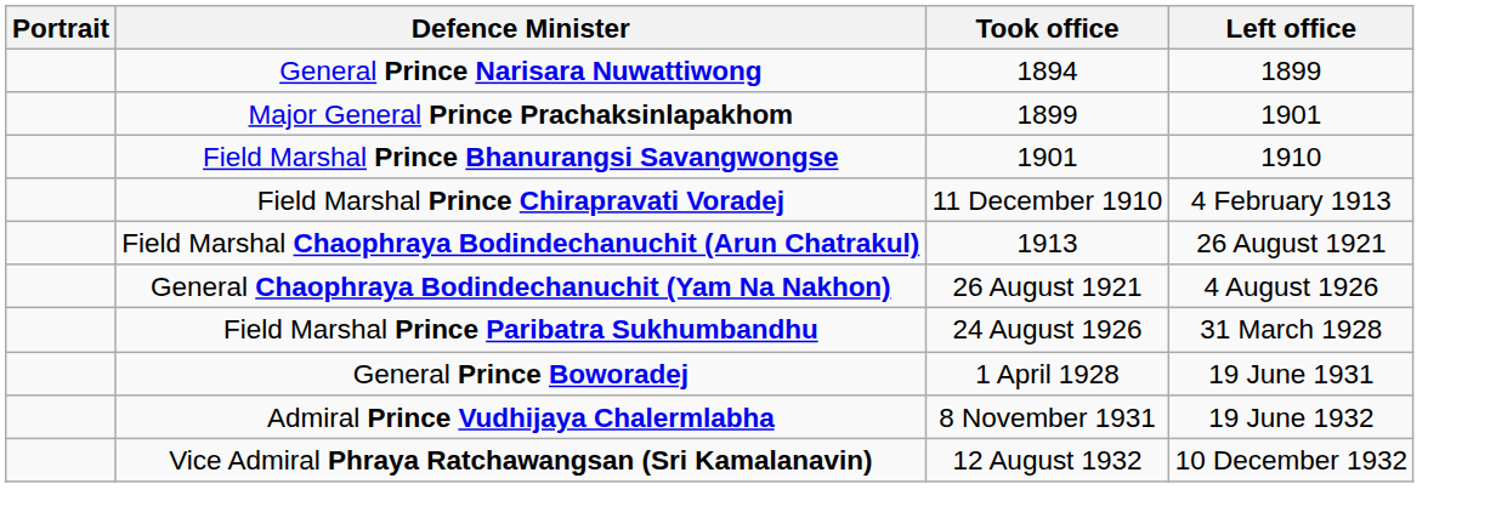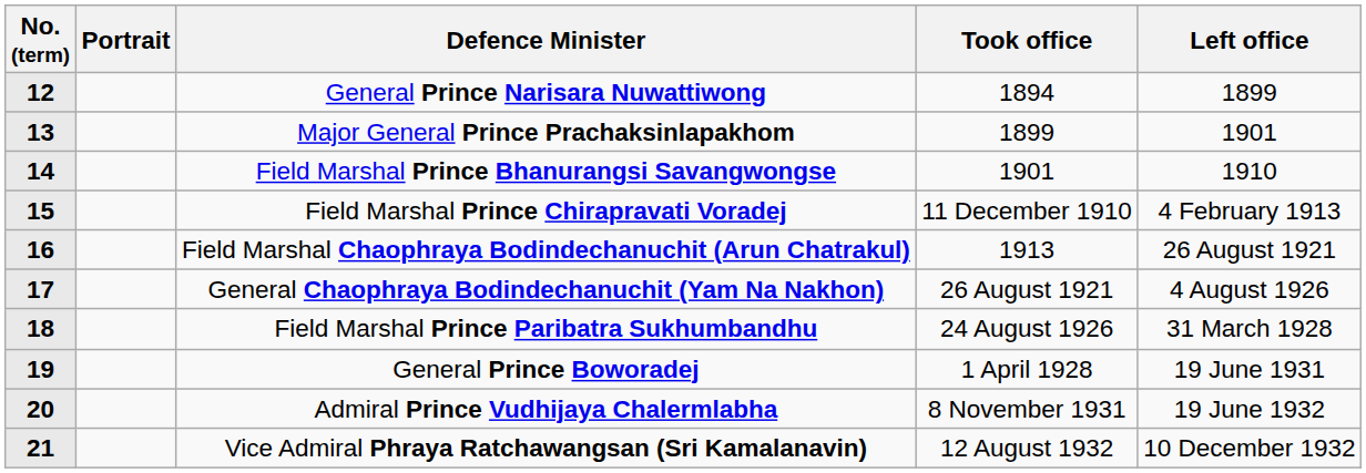+ column: No. (term) | 12 | 13 | 14 | 15 | 16 | 17 | 18 | 19 | 20 | 21
